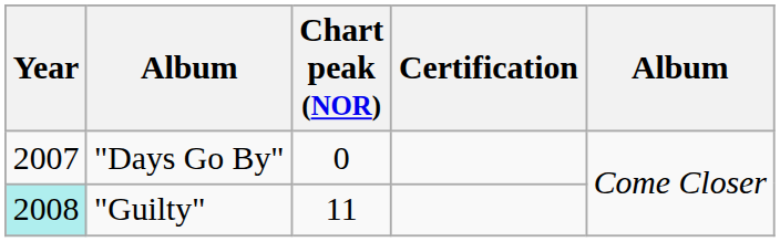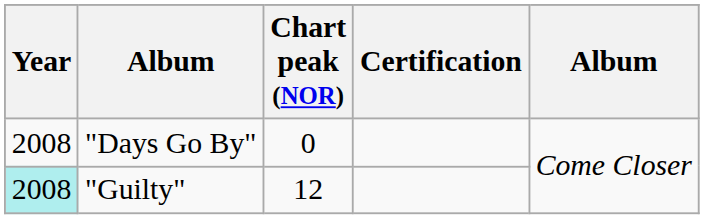"Days Go By" | Year: 2007 -> 2008
"Guilty" | Chart peak (NOR): 11 -> 12
